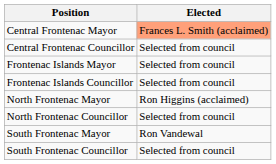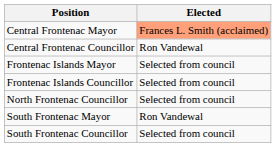Central Frontenac Councillor | Elected: Selected from council -> Ron Vandewal
- row: North Frontenac Mayor | Ron Higgins (acclaimed)
